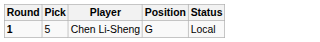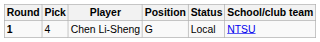+ column: School/club team | NTSU
Chen Li-Sheng | Pick: 5 -> 4
